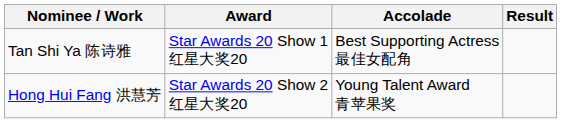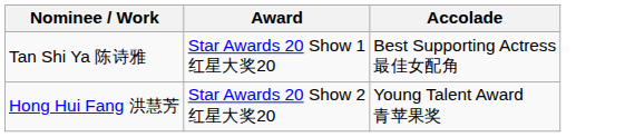- column: Result
